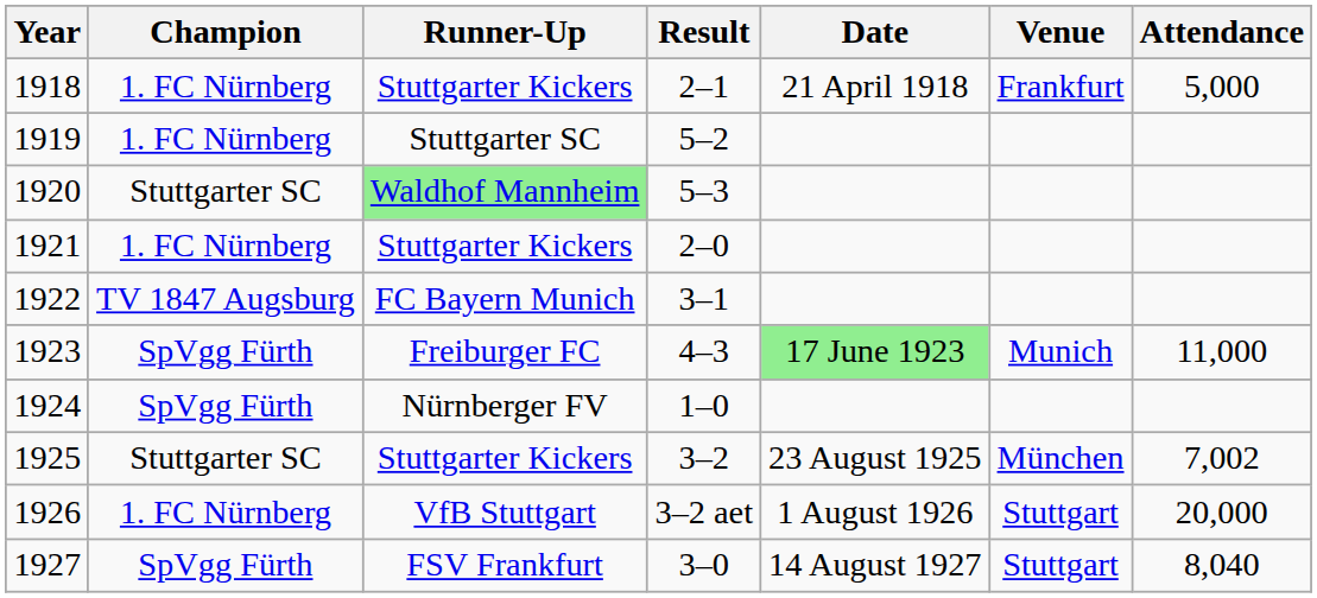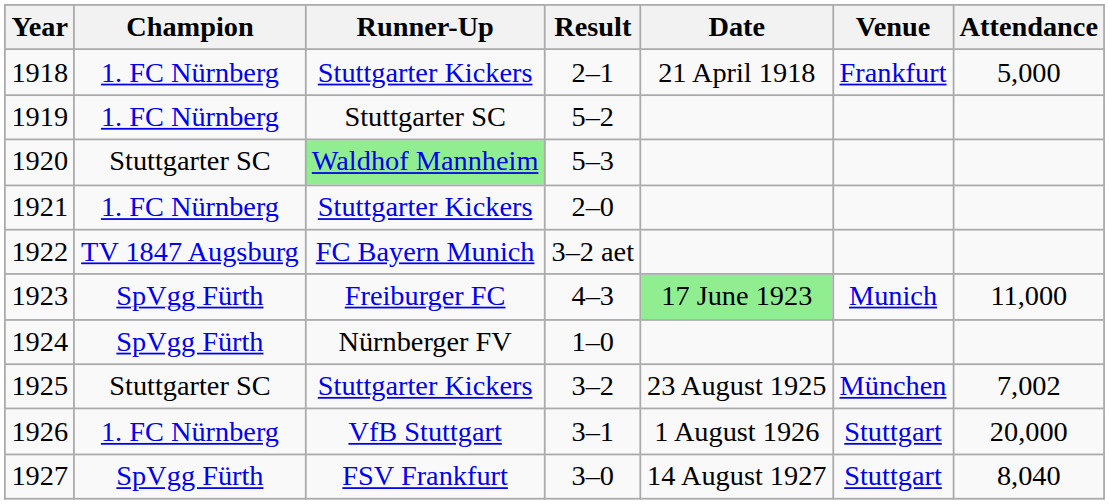1922 | Result: 3–1 -> 3–2 aet
1926 | Result: 3–2 aet -> 3–1
